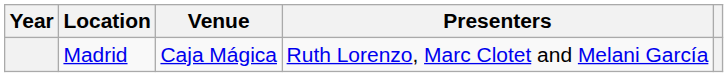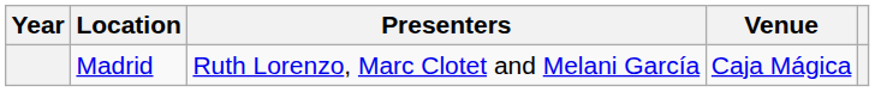columns swapped: Venue <-> Presenters
